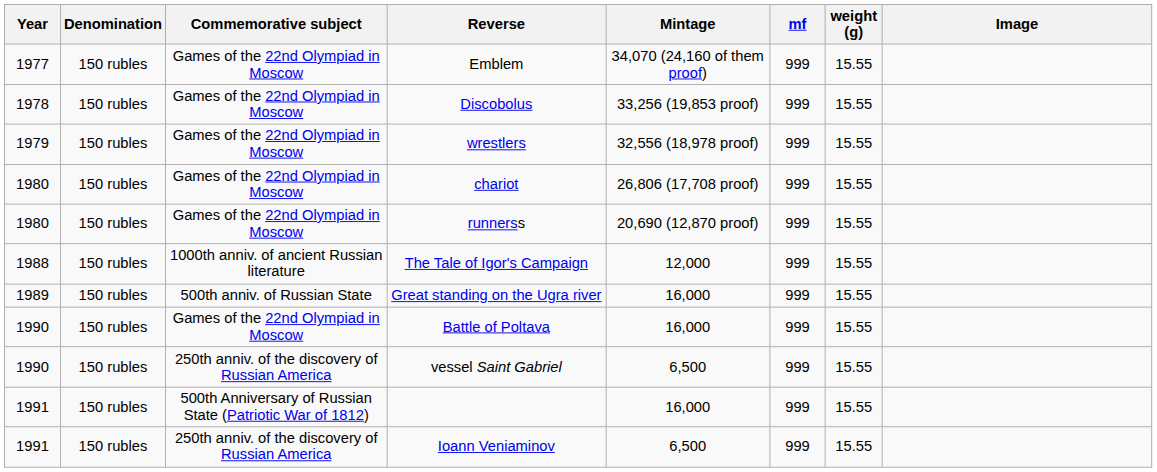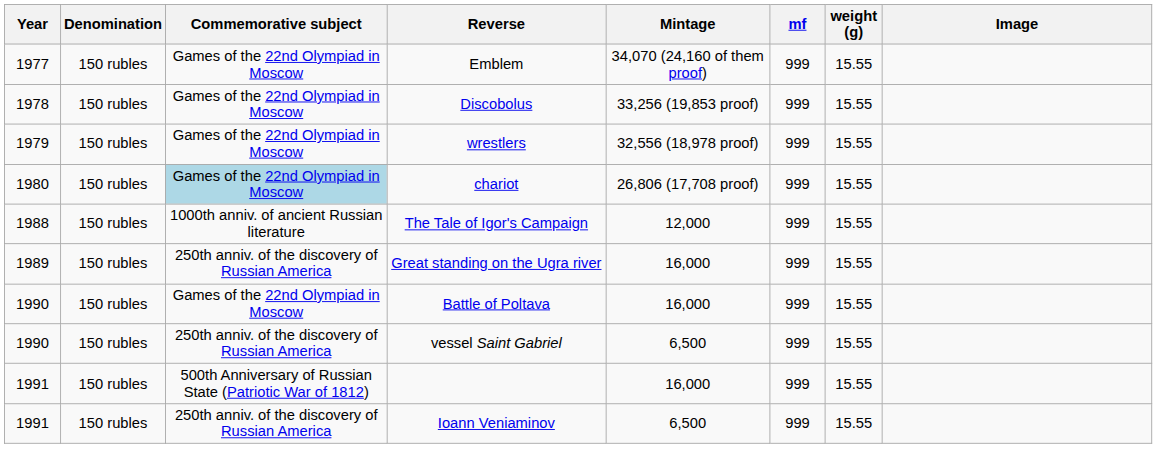chariot | Commemorative subject: no background -> lightblue background
- row: 1980 | 150 rubles | Games of the 22nd Olympiad in Moscow | runnerss | 20,690 (12,870 proof) | 999 | 15.55
Great standing on the Ugra river | Commemorative subject: 500th anniv. of Russian State -> 250th anniv. of the discovery of Russian America
